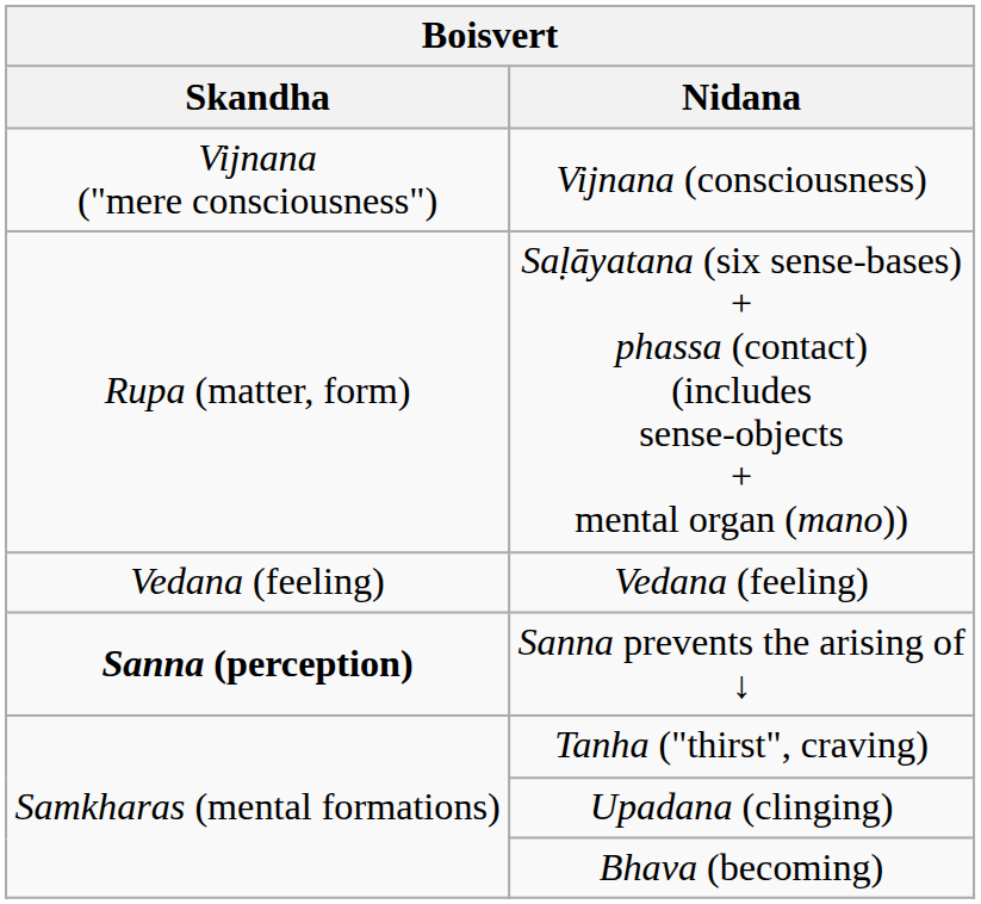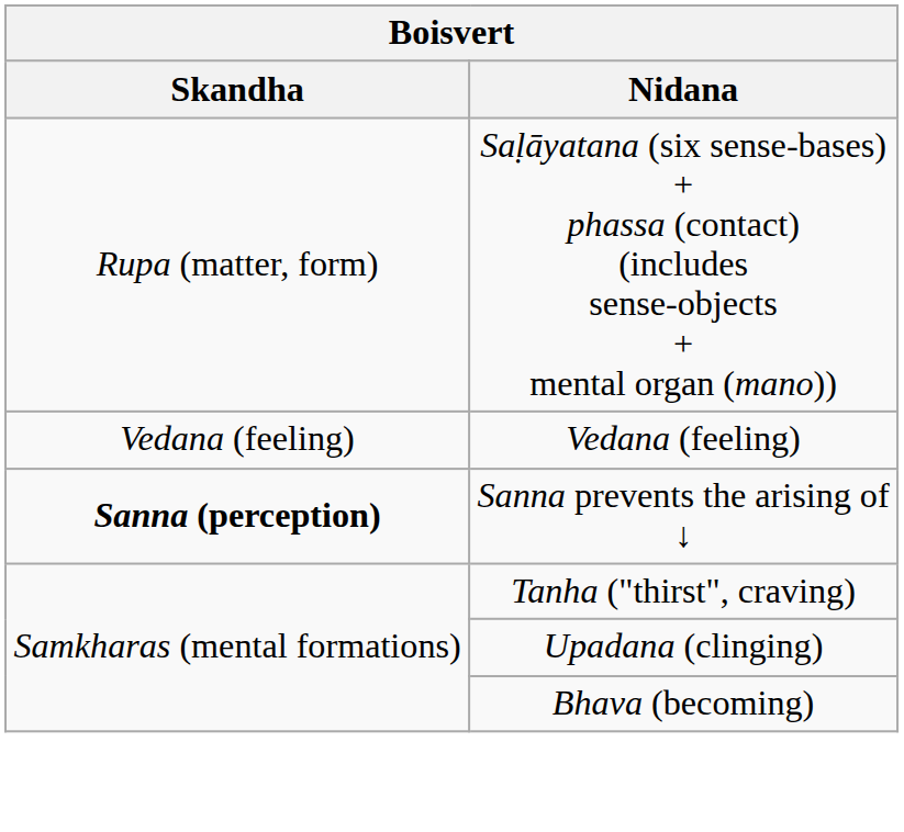- row: Vijnana ("mere consciousness") | Vijnana (consciousness)
